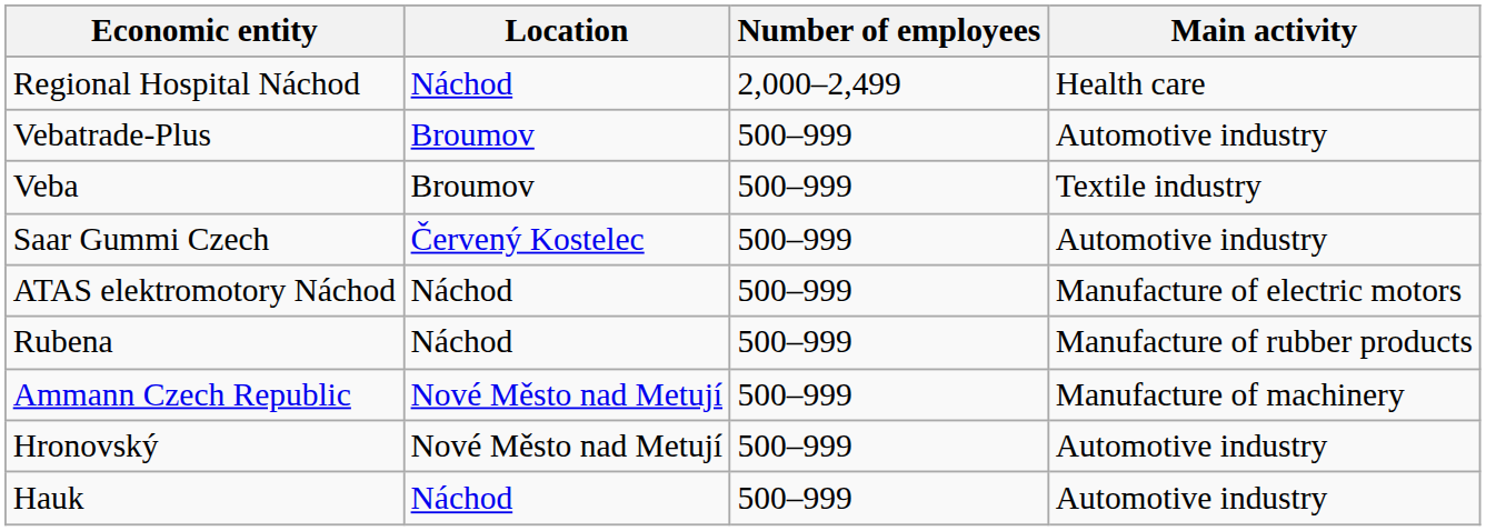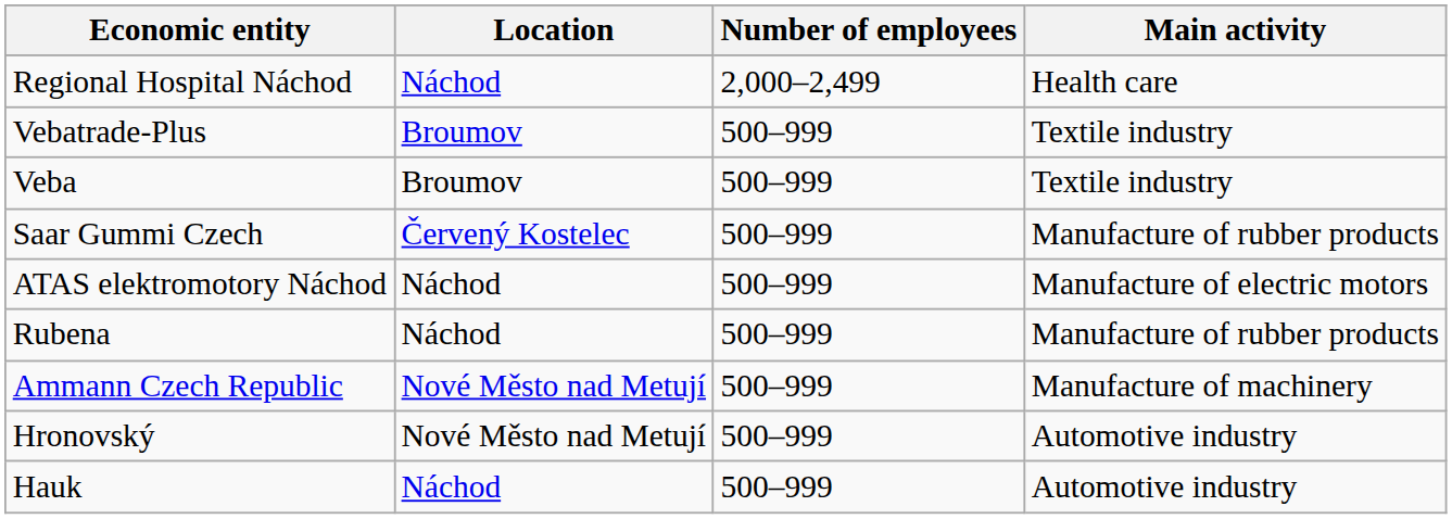Vebatrade-Plus | Main activity: Automotive industry -> Textile industry
Saar Gummi Czech | Main activity: Automotive industry -> Manufacture of rubber products
